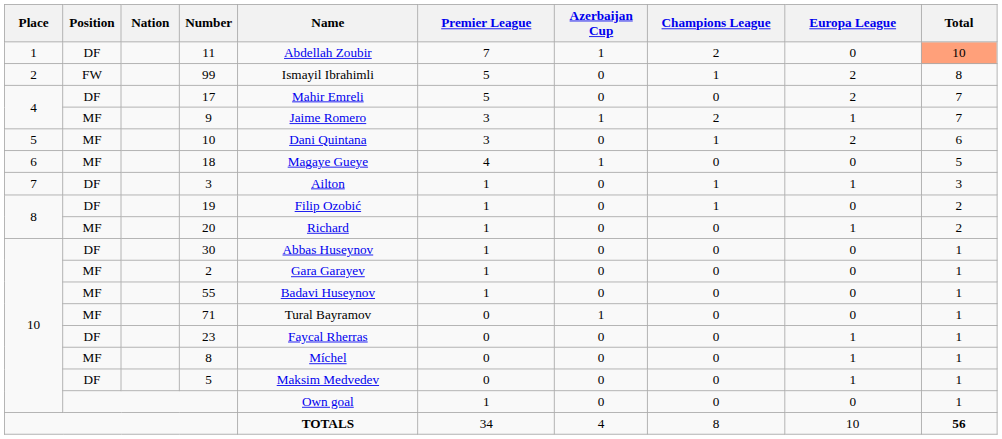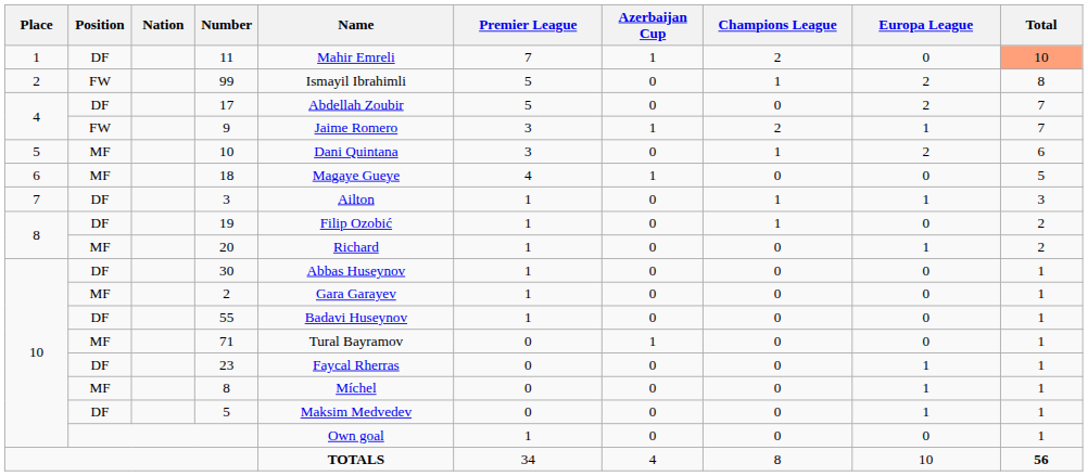11 | Name: Abdellah Zoubir -> Mahir Emreli
17 | Name: Mahir Emreli -> Abdellah Zoubir
9 | Position: MF -> FW
55 | Position: MF -> DF
